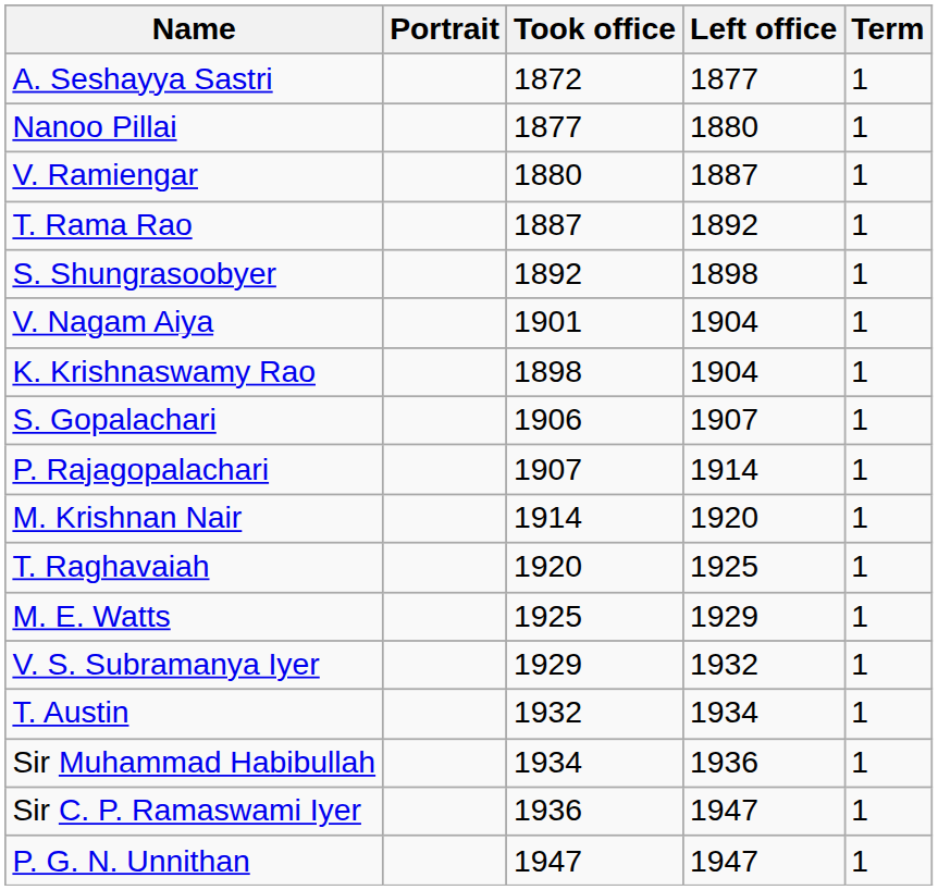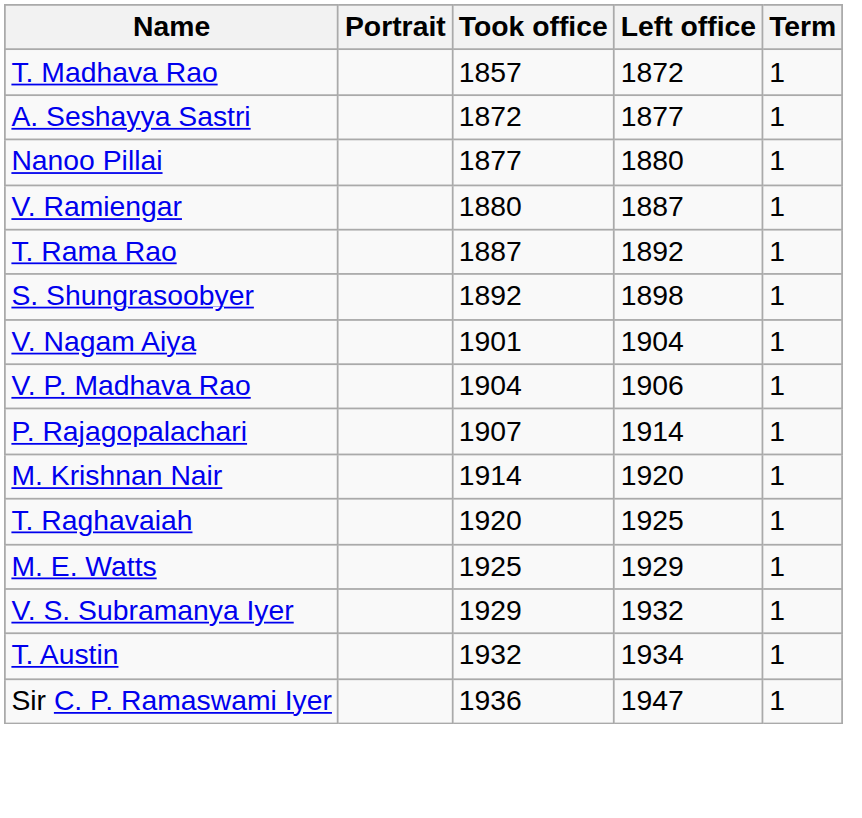+ row: T. Madhava Rao | 1857 | 1872 | 1
- row: K. Krishnaswamy Rao | 1898 | 1904 | 1
+ row: V. P. Madhava Rao | 1904 | 1906 | 1
- row: S. Gopalachari | 1906 | 1907 | 1
- row: Sir Muhammad Habibullah | 1934 | 1936 | 1
- row: P. G. N. Unnithan | 1947 | 1947 | 1
